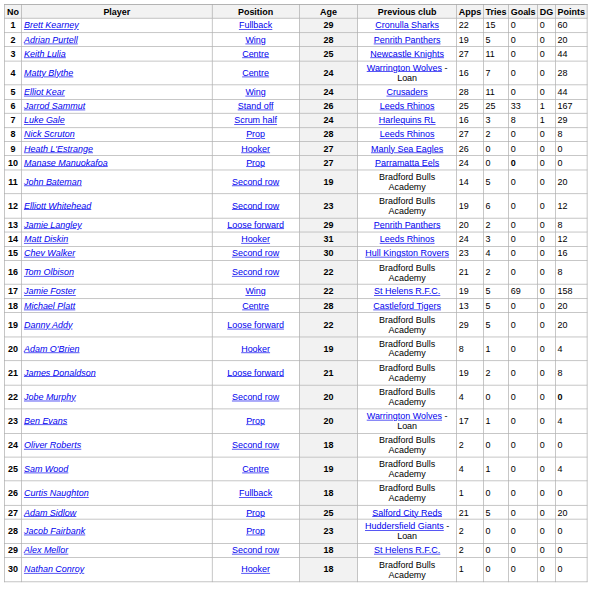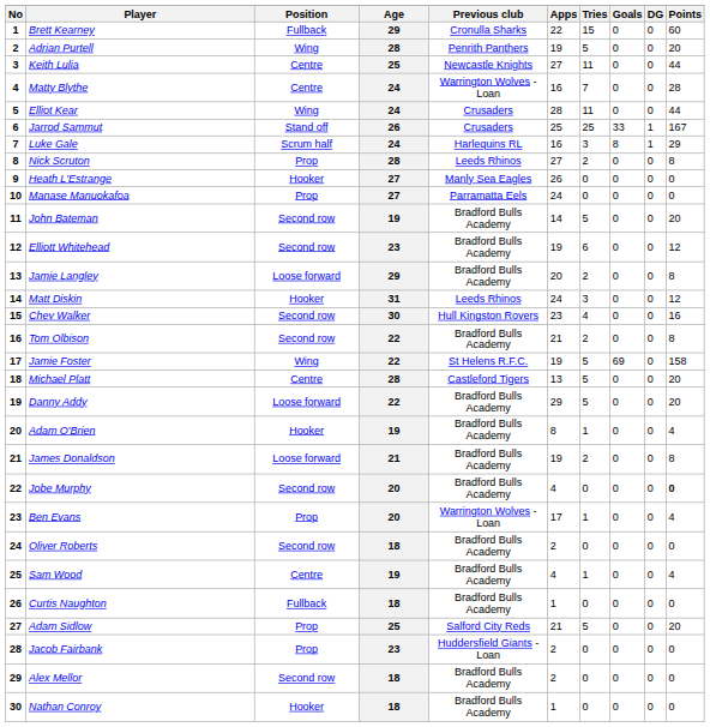Jarrod Sammut | Previous club: Leeds Rhinos -> Crusaders
Manase Manuokafoa | Goals: bold -> normal
Jamie Langley | Previous club: Penrith Panthers -> Bradford Bulls Academy
Alex Mellor | Previous club: St Helens R.F.C. -> Bradford Bulls Academy
